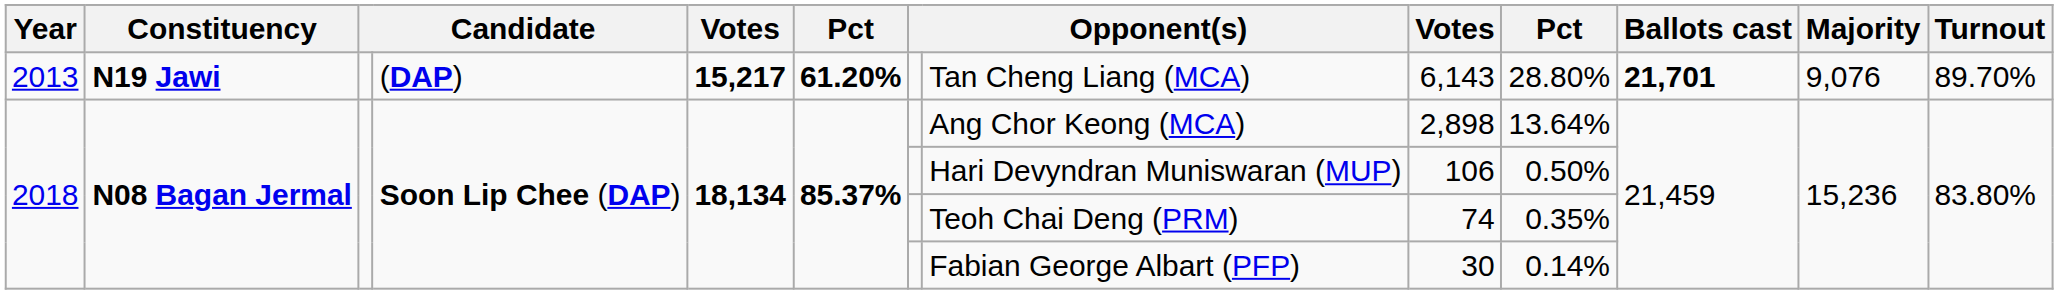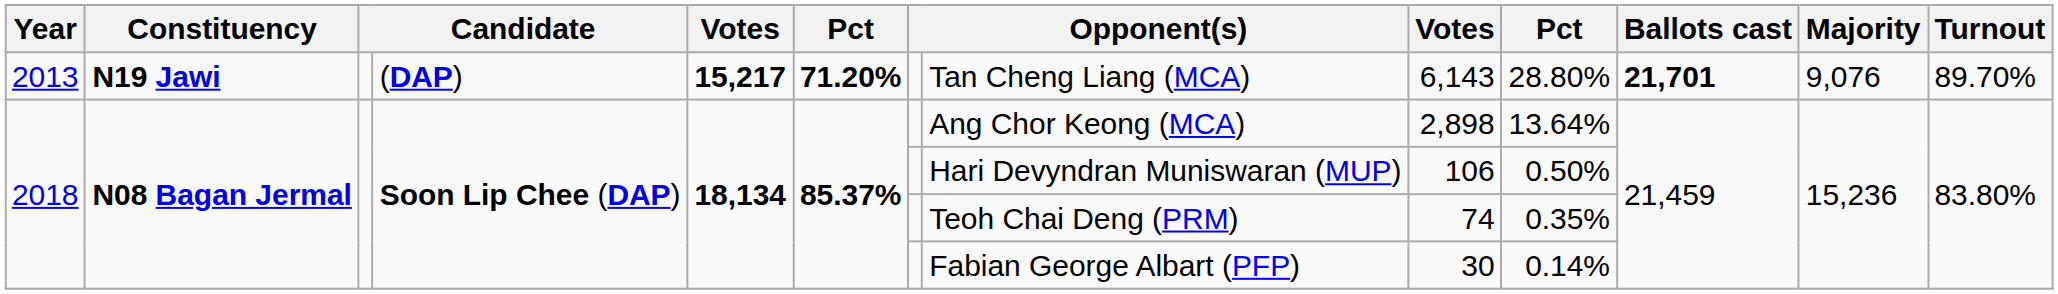2013 | column 6: 61.20% -> 71.20%
